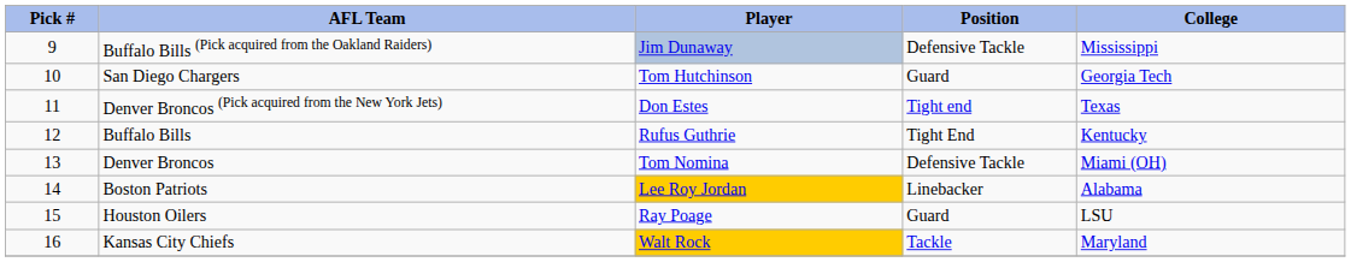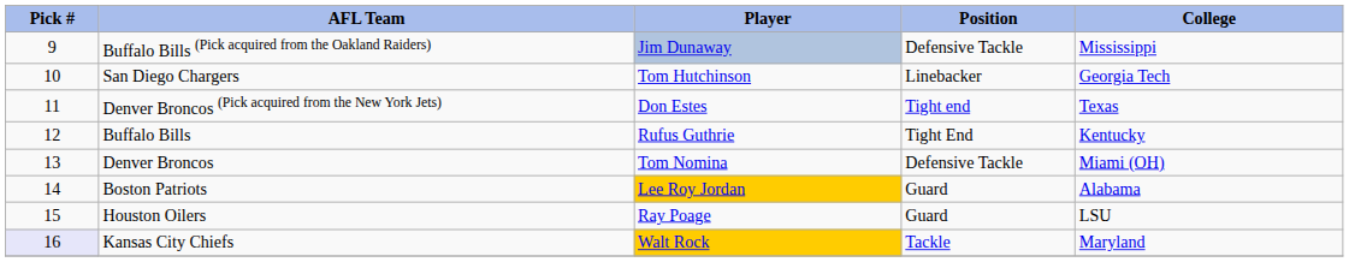San Diego Chargers | Position: Guard -> Linebacker
Boston Patriots | Position: Linebacker -> Guard
Kansas City Chiefs | Pick #: no background -> lavender background
